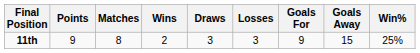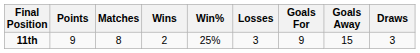columns swapped: Draws <-> Win%
